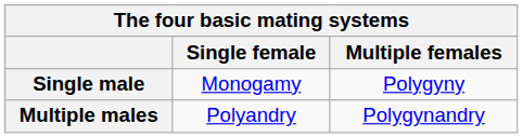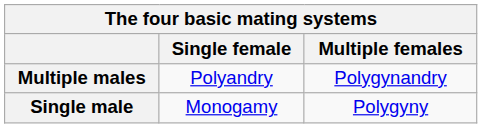rows swapped: Single male <-> Multiple males
